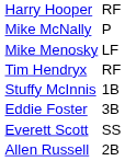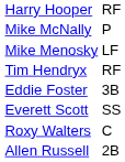- row: Stuffy McInnis | 1B
+ row: Roxy Walters | C
